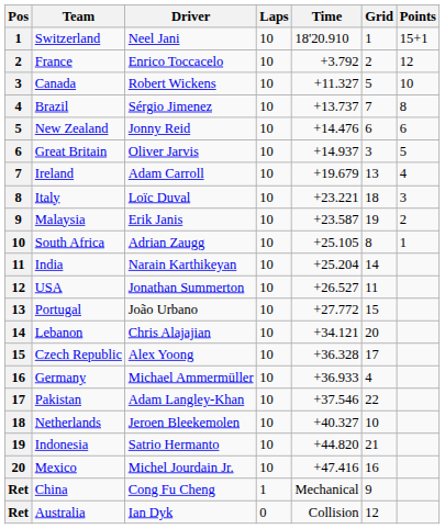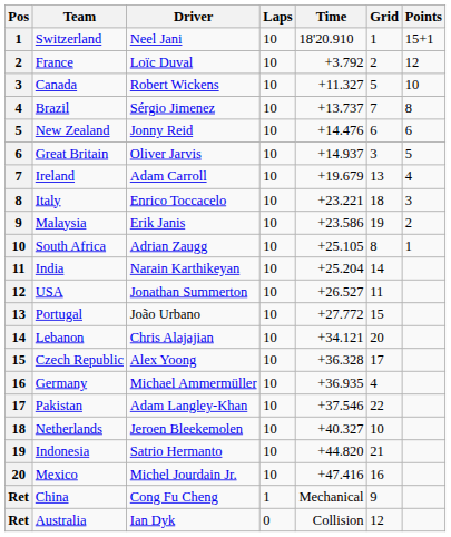France | Driver: Enrico Toccacelo -> Loïc Duval
Italy | Driver: Loïc Duval -> Enrico Toccacelo
Malaysia | Time: +23.587 -> +23.586
Germany | Time: +36.933 -> +36.935
